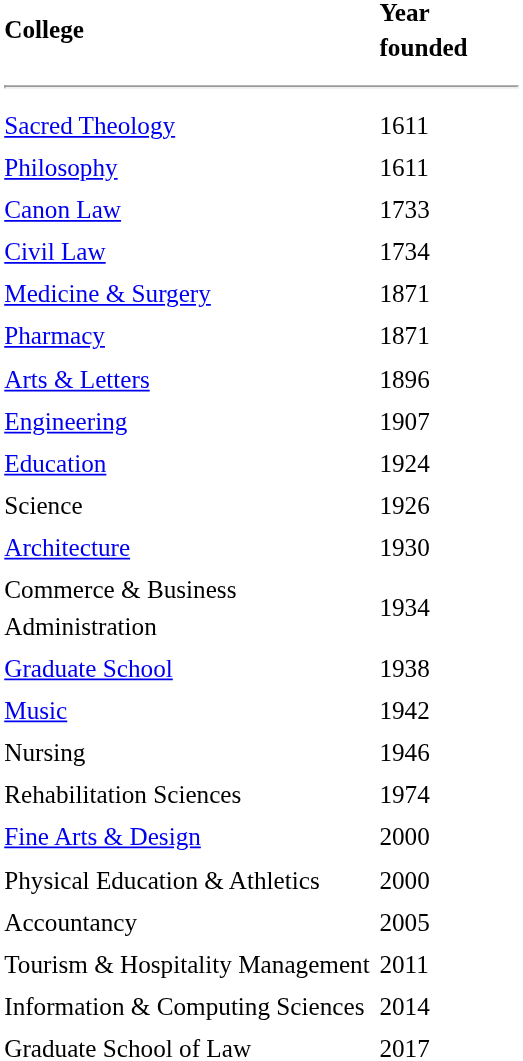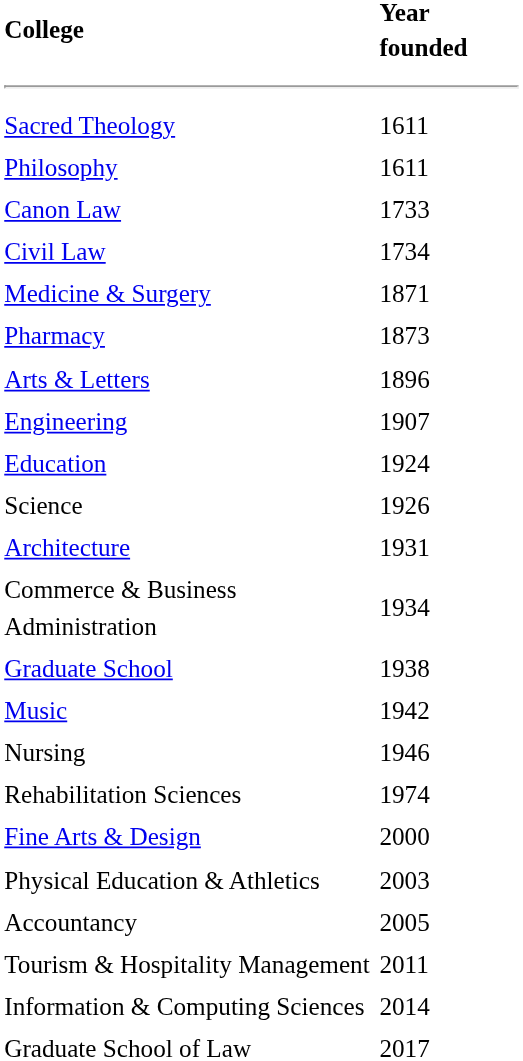Pharmacy | Year founded: 1871 -> 1873
Architecture | Year founded: 1930 -> 1931
Physical Education & Athletics | Year founded: 2000 -> 2003
